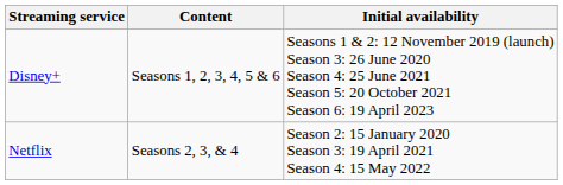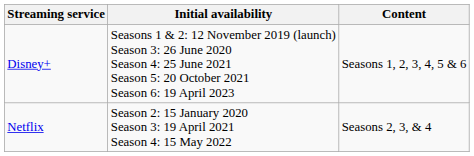columns swapped: Content <-> Initial availability
